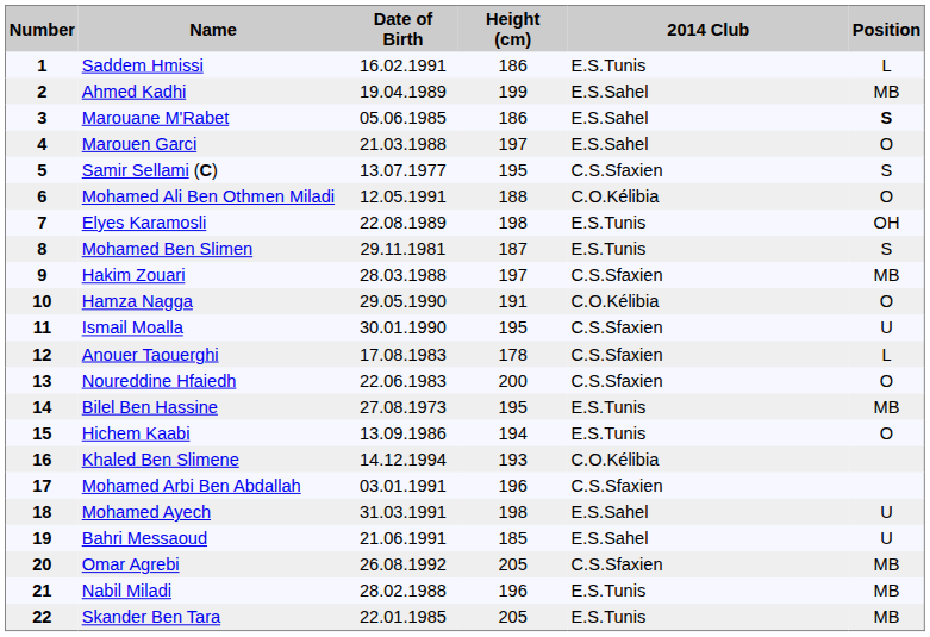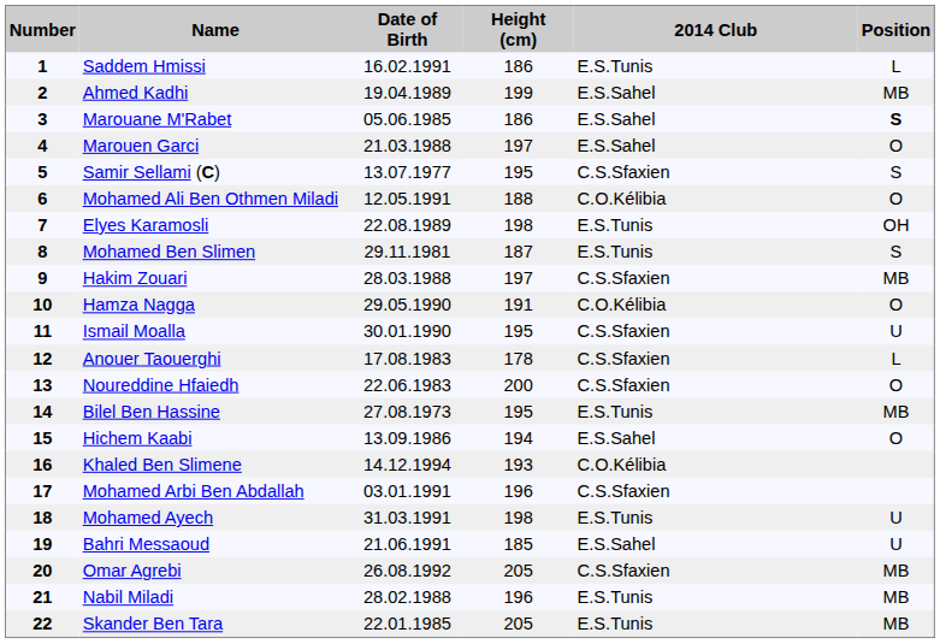Hichem Kaabi | 2014 Club: E.S.Tunis -> E.S.Sahel
Mohamed Ayech | 2014 Club: E.S.Sahel -> E.S.Tunis
